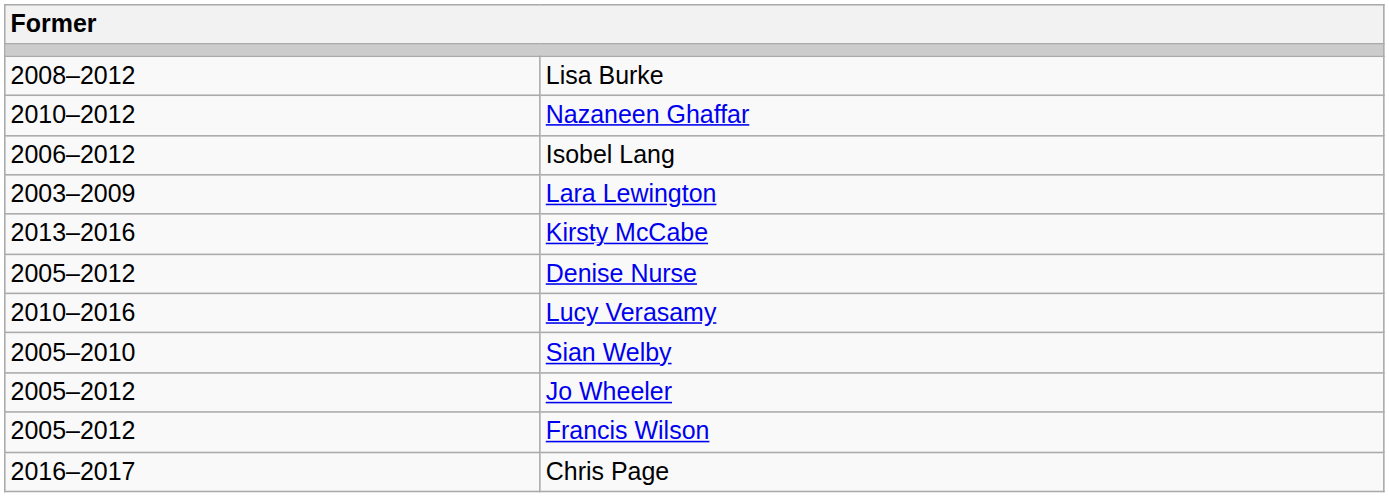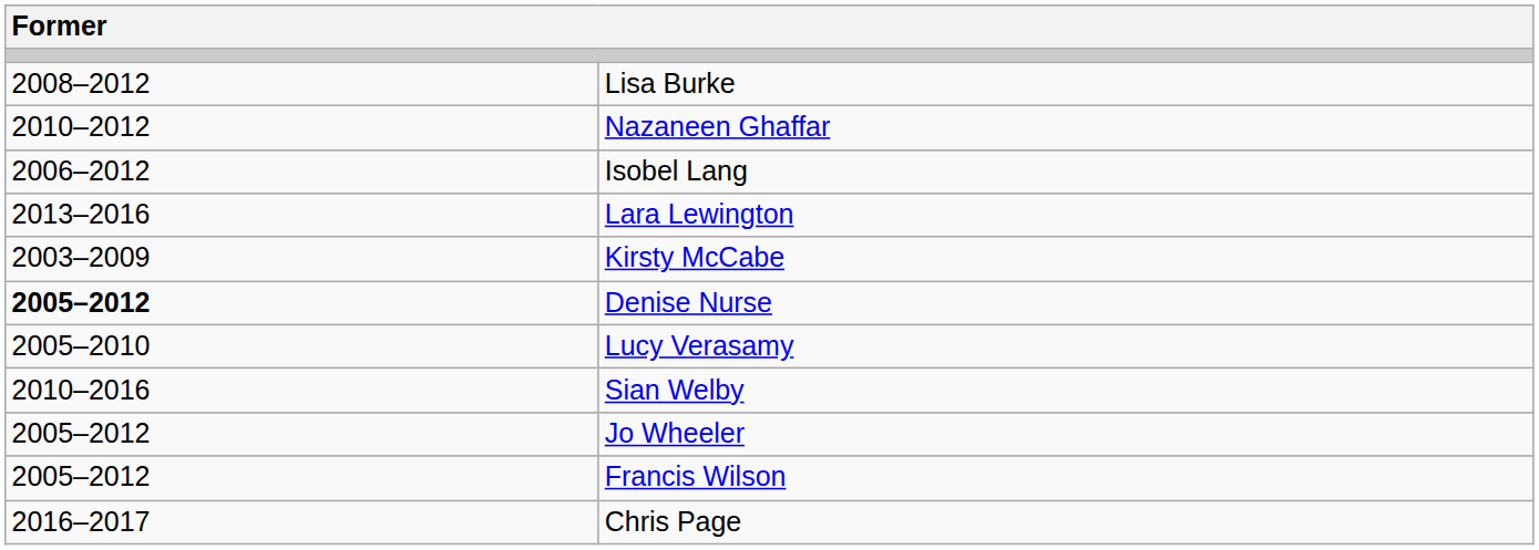Lara Lewington | column 1: 2003–2009 -> 2013–2016
Kirsty McCabe | column 1: 2013–2016 -> 2003–2009
Denise Nurse | column 1: normal -> bold
Lucy Verasamy | column 1: 2010–2016 -> 2005–2010
Sian Welby | column 1: 2005–2010 -> 2010–2016
